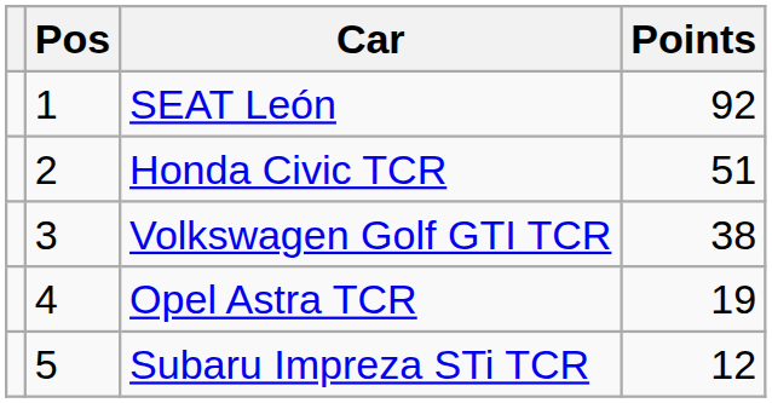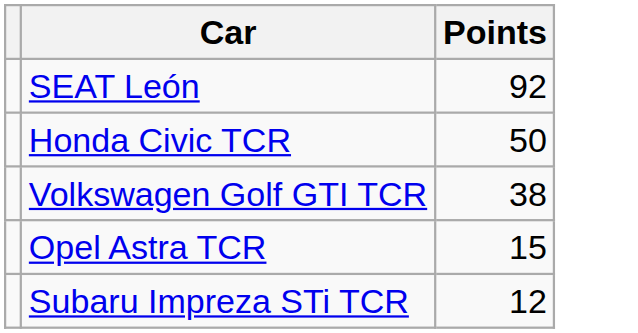- column: Pos | 1 | 2 | 3 | 4 | 5
Honda Civic TCR | Points: 51 -> 50
Opel Astra TCR | Points: 19 -> 15
